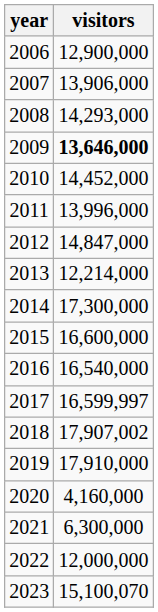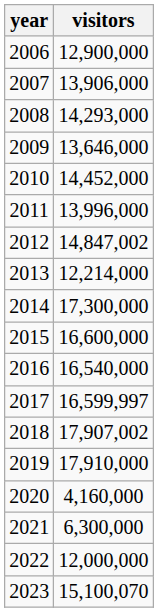2009 | visitors: bold -> normal
2012 | visitors: 14,847,000 -> 14,847,002
